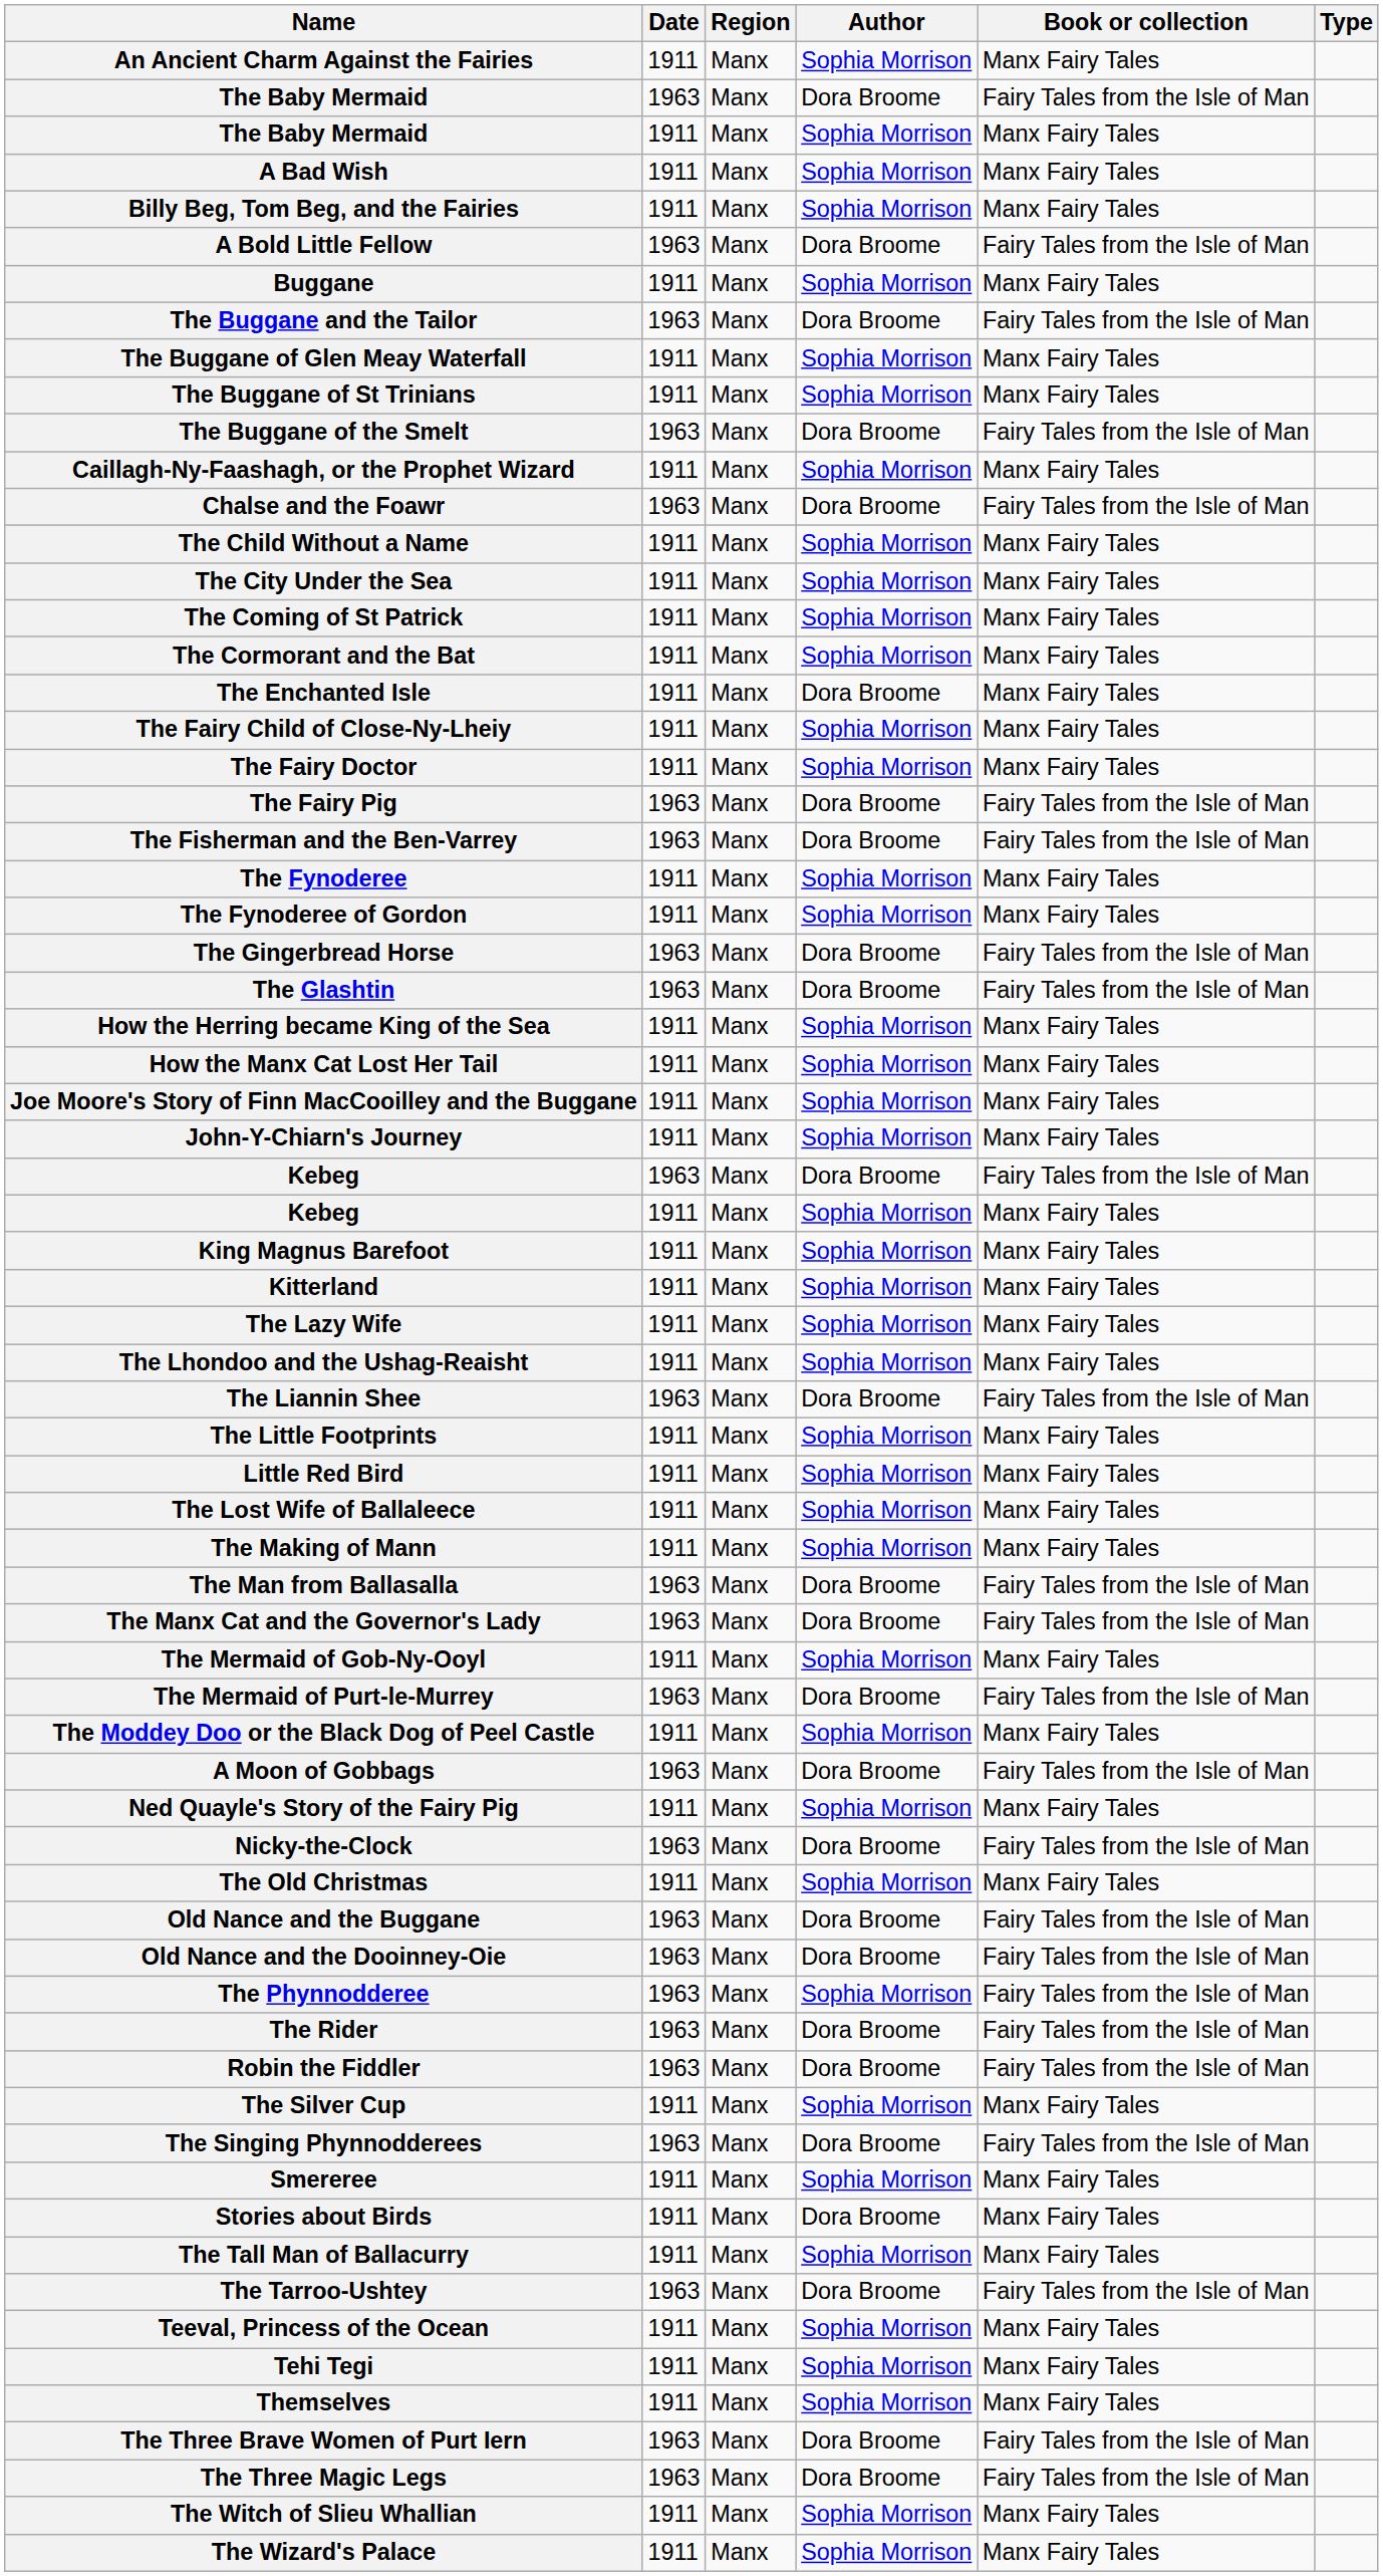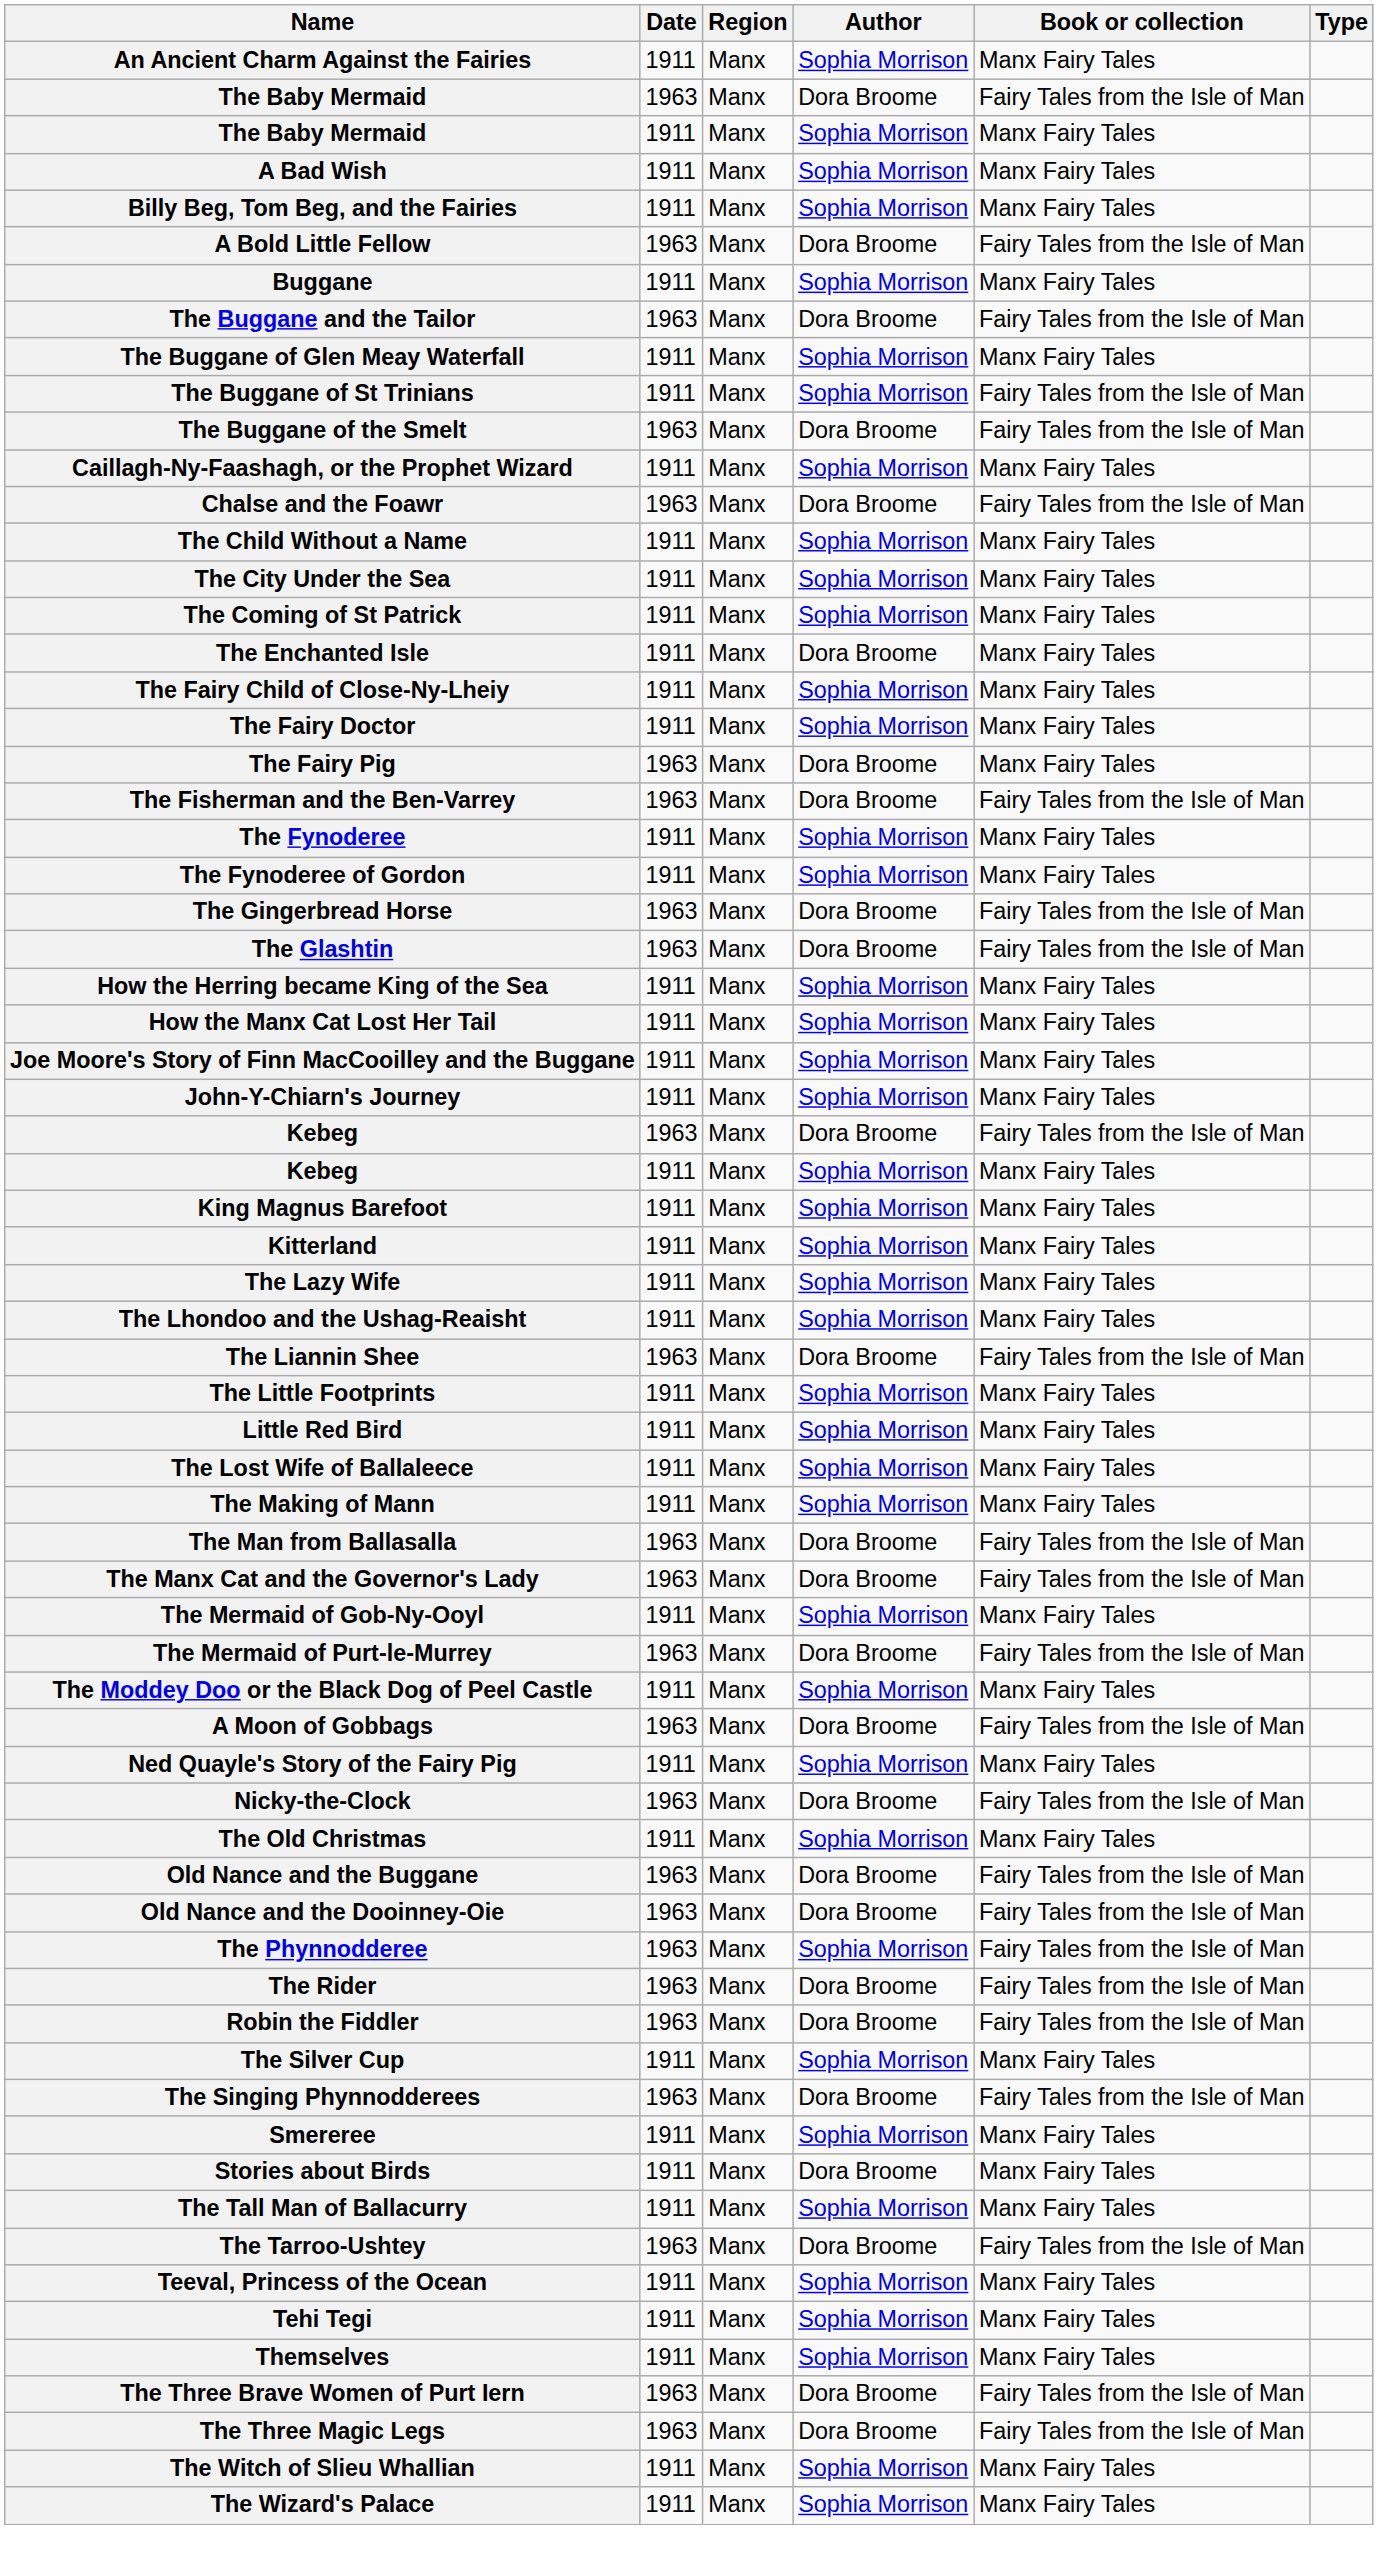The Buggane of St Trinians | Book or collection: Manx Fairy Tales -> Fairy Tales from the Isle of Man
- row: The Cormorant and the Bat | 1911 | Manx | Sophia Morrison | Manx Fairy Tales
The Fairy Pig | Book or collection: Fairy Tales from the Isle of Man -> Manx Fairy Tales
